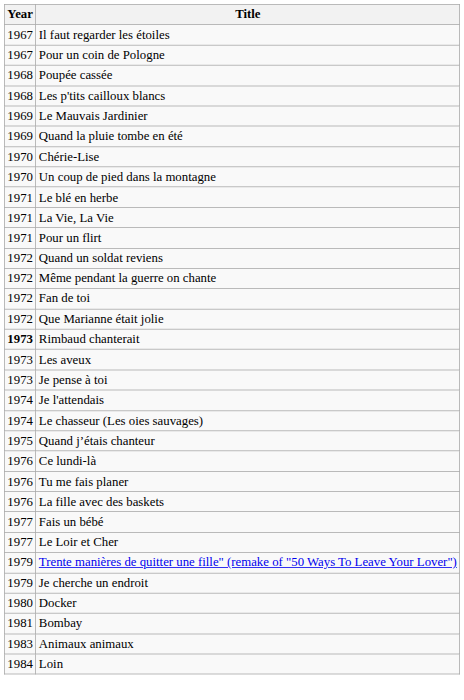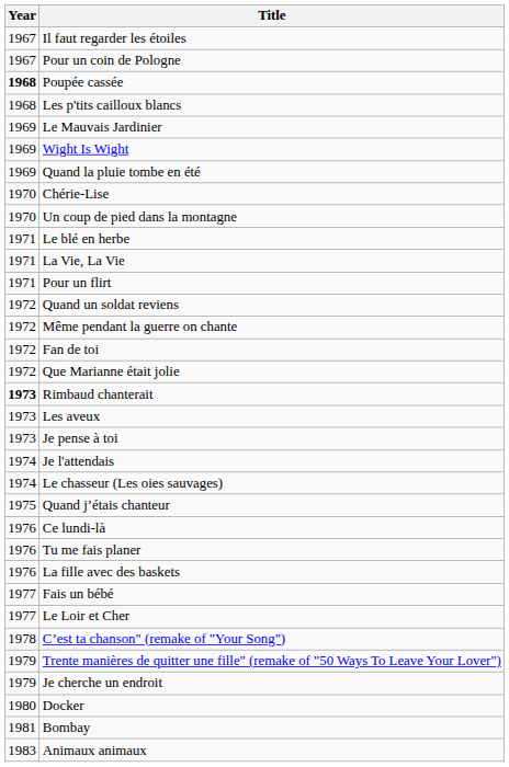Poupée cassée | Year: normal -> bold
+ row: 1969 | Wight Is Wight
+ row: 1978 | C’est ta chanson" (remake of "Your Song")
- row: 1984 | Loin
